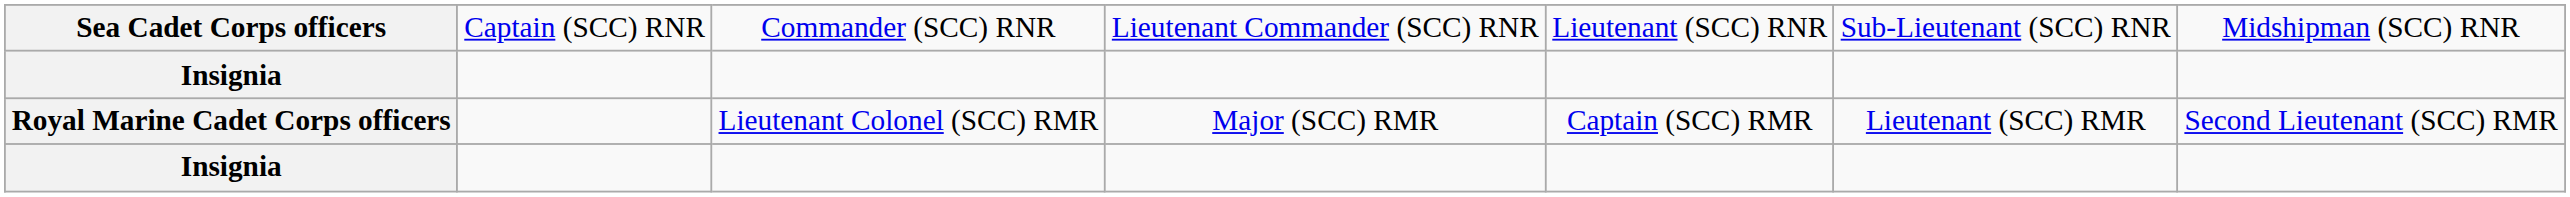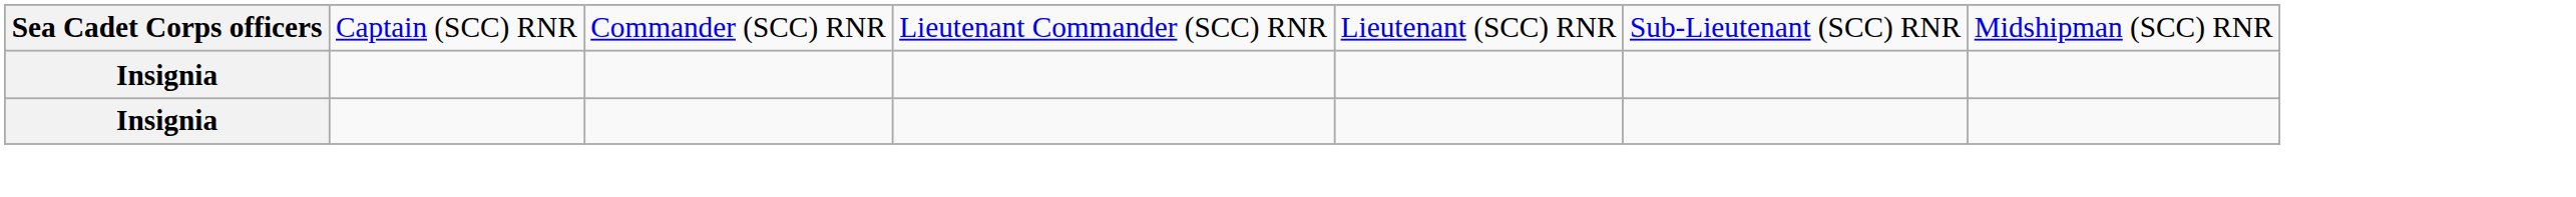- row: Royal Marine Cadet Corps officers | Lieutenant Colonel (SCC) RMR | Major (SCC) RMR | Captain (SCC) RMR | Lieutenant (SCC) RMR | Second Lieutenant (SCC) RMR
